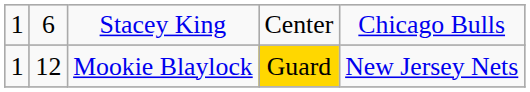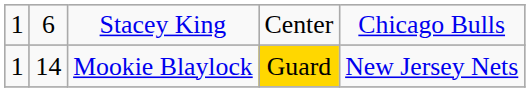Mookie Blaylock | column 2: 12 -> 14
